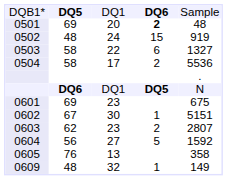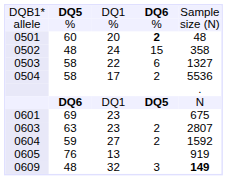+ row: allele | % | % | % | size (N)
0501 | column 2: 69 -> 60
0502 | column 5: 919 -> 358
- row: 0602 | 67 | 30 | 1 | 5151
0603 | column 2: 62 -> 63
0604 | column 2: 56 -> 59
0604 | column 4: 5 -> 2
0605 | column 5: 358 -> 919
0609 | column 4: 1 -> 3
0609 | column 5: normal -> bold
